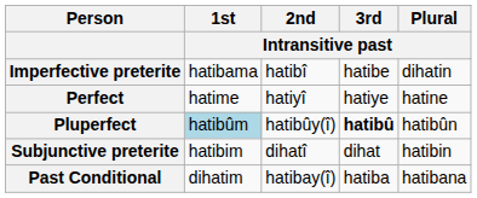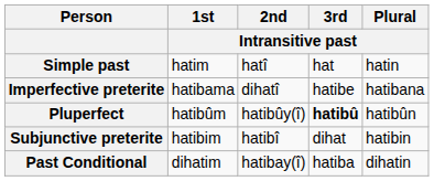+ row: Simple past | hatim | hatî | hat | hatin
Imperfective preterite | 2nd / Intransitive past: hatibî -> dihatî
Imperfective preterite | Plural / Intransitive past: dihatin -> hatibana
- row: Perfect | hatime | hatiyî | hatiye | hatine
Pluperfect | 1st / Intransitive past: lightblue background -> no background
Subjunctive preterite | 2nd / Intransitive past: dihatî -> hatibî
Past Conditional | Plural / Intransitive past: hatibana -> dihatin
